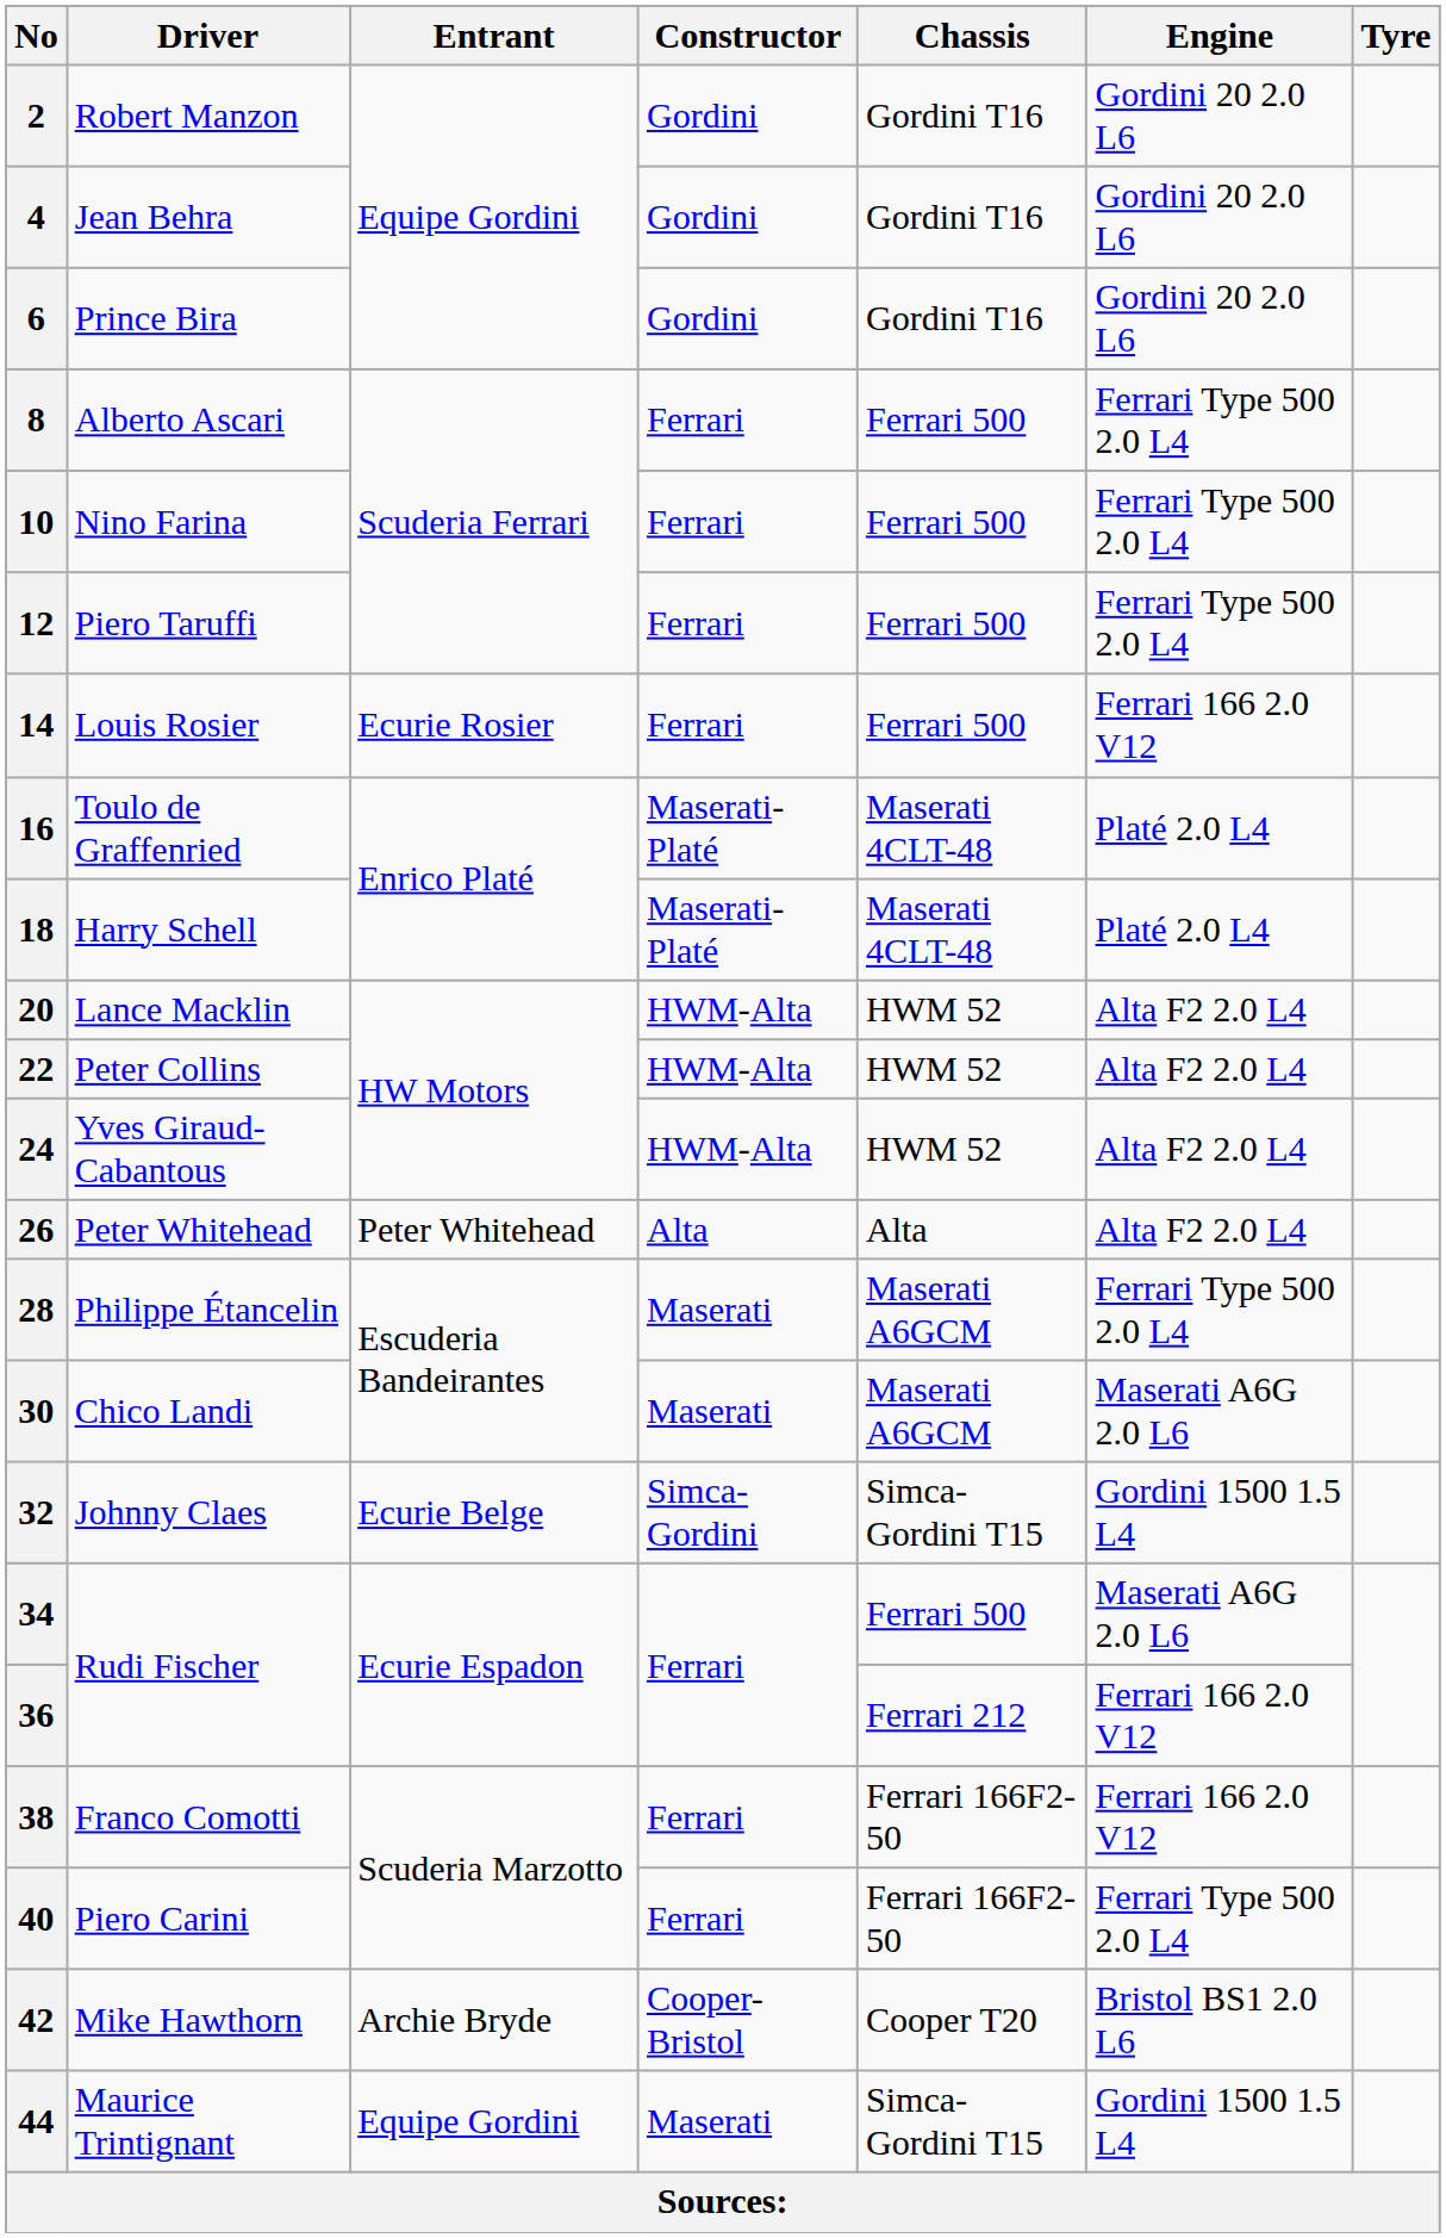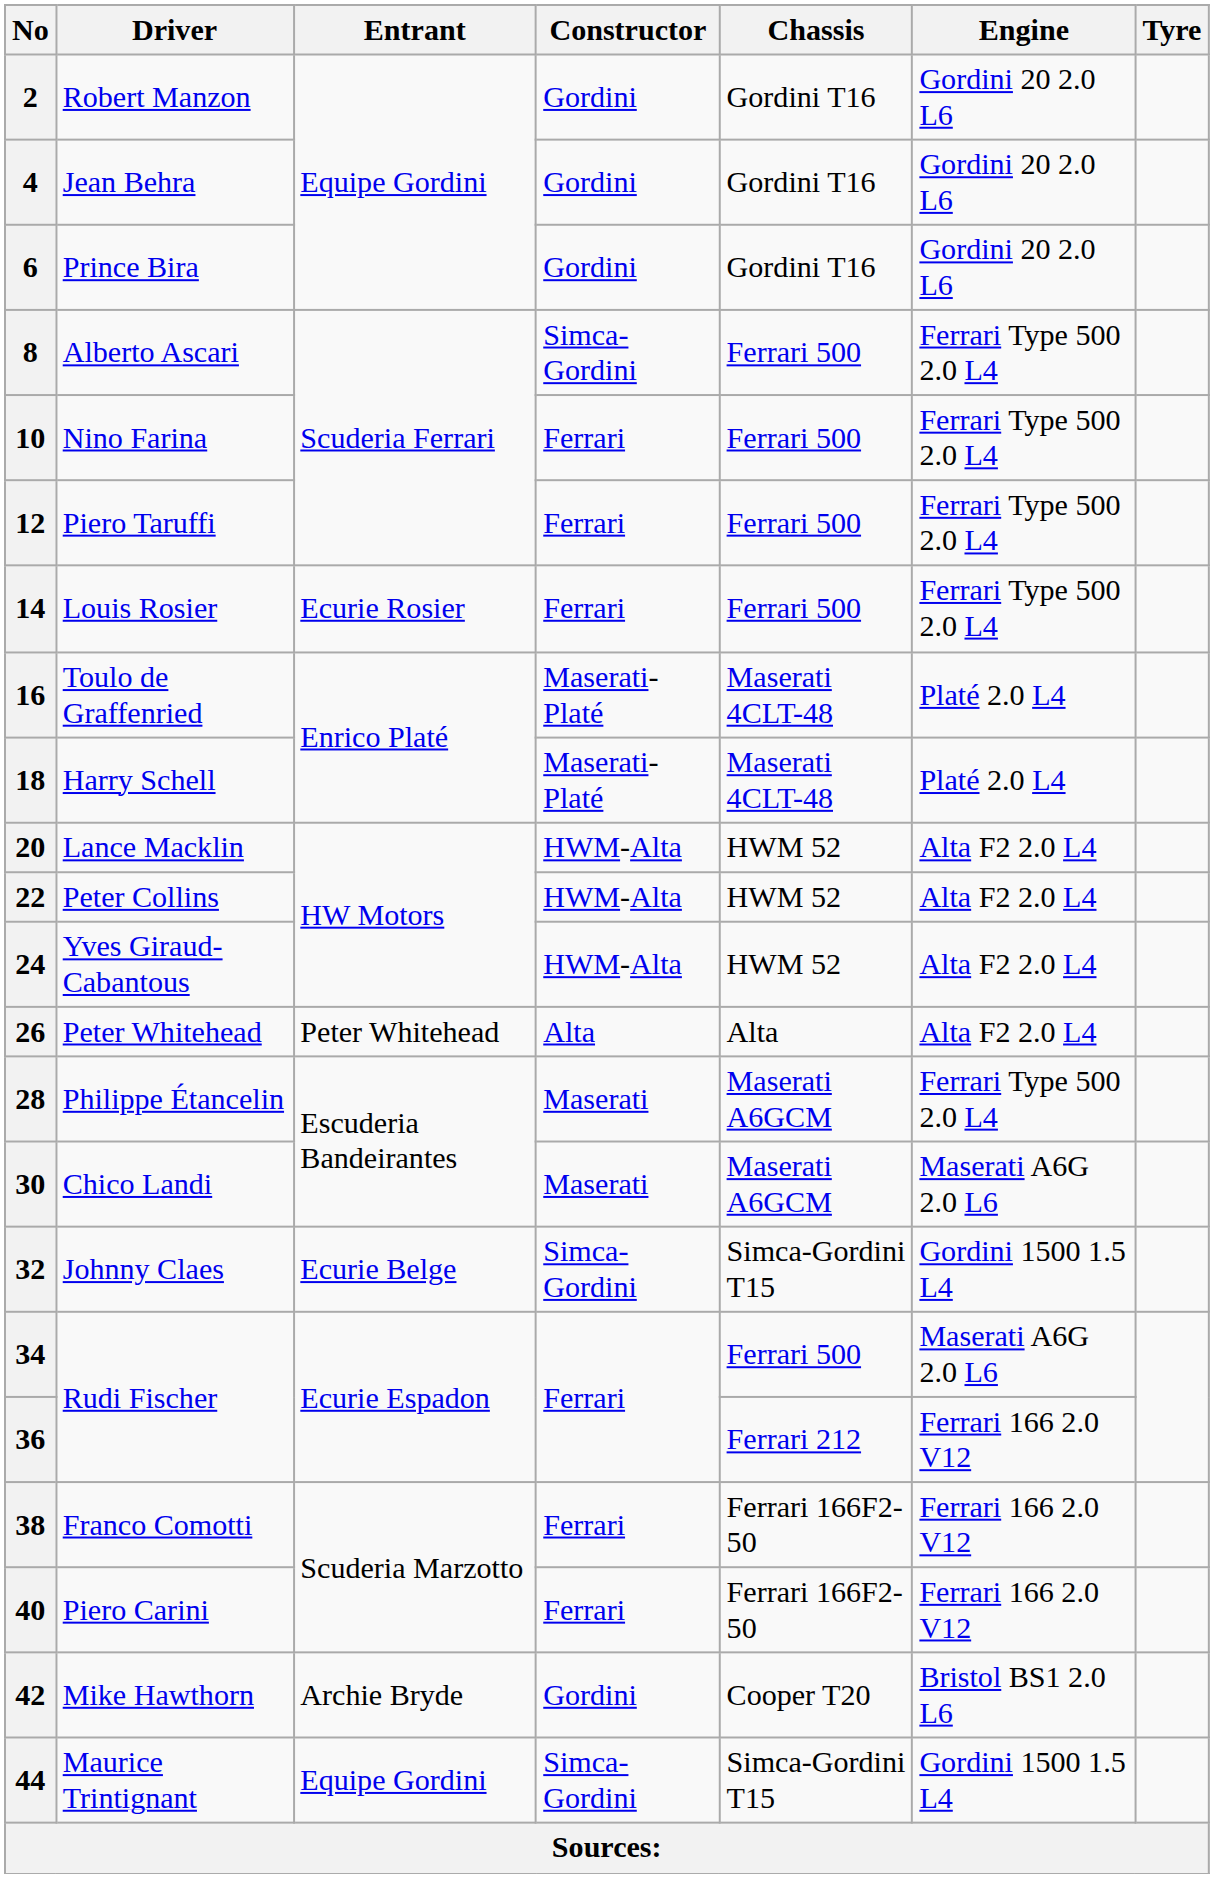8 | Constructor: Ferrari -> Simca-Gordini
14 | Engine: Ferrari 166 2.0 V12 -> Ferrari Type 500 2.0 L4
40 | Engine: Ferrari Type 500 2.0 L4 -> Ferrari 166 2.0 V12
42 | Constructor: Cooper-Bristol -> Gordini
44 | Constructor: Maserati -> Simca-Gordini
